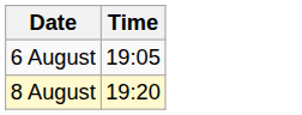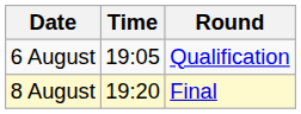+ column: Round | Qualification | Final
